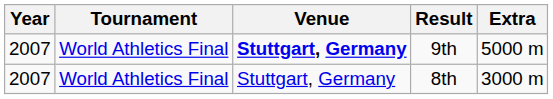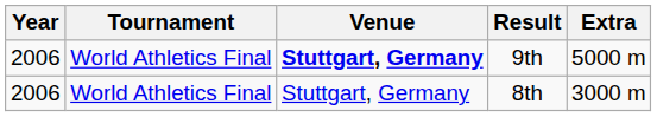9th | Year: 2007 -> 2006
8th | Year: 2007 -> 2006
